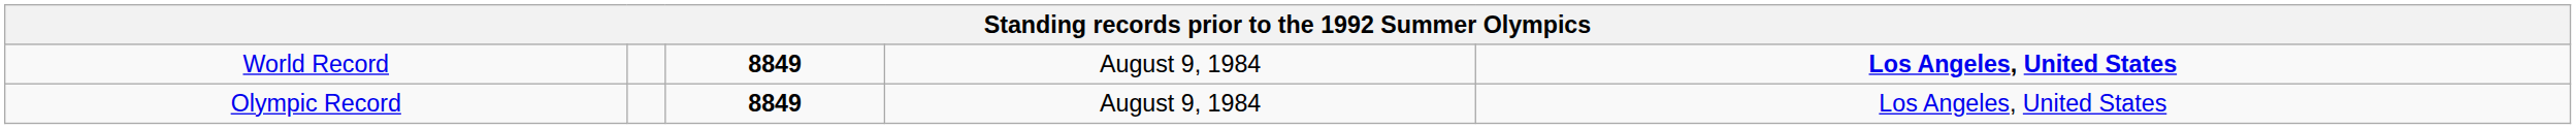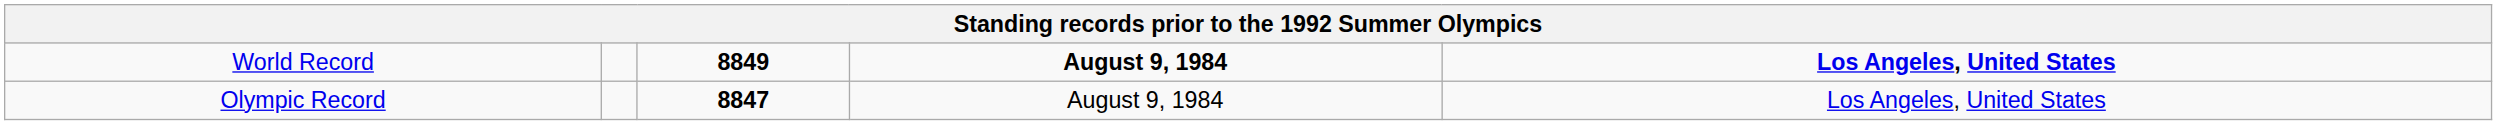World Record | column 4: normal -> bold
Olympic Record | column 3: 8849 -> 8847
